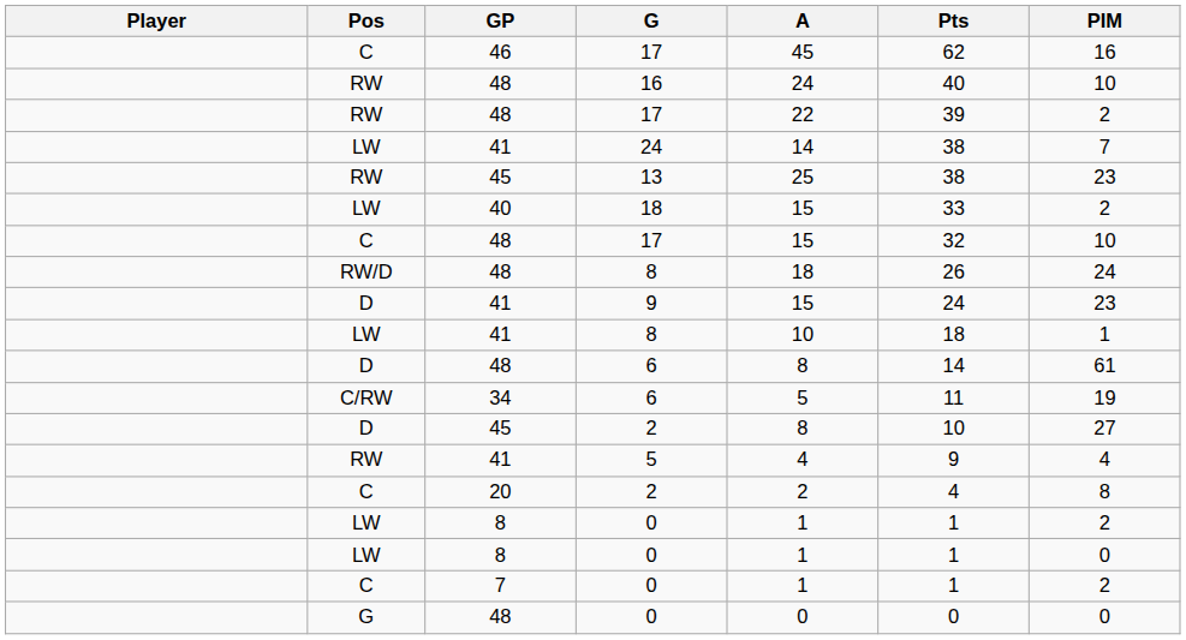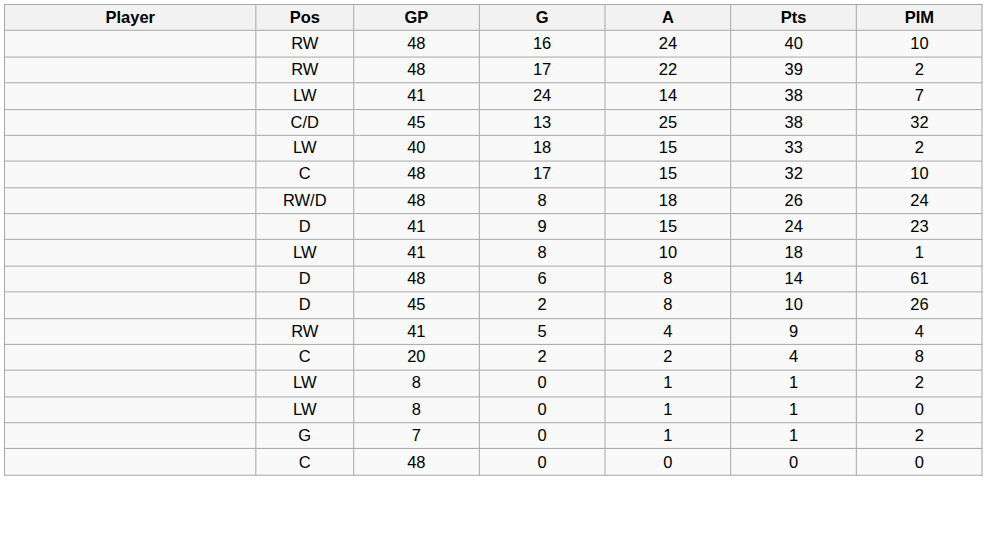- row: C | 46 | 17 | 45 | 62 | 16
13 | Pos: RW -> C/D
13 | PIM: 23 -> 32
- row: C/RW | 34 | 6 | 5 | 11 | 19
45 / 2 | PIM: 27 -> 26
7 / 0 | Pos: C -> G
48 / 0 | Pos: G -> C
